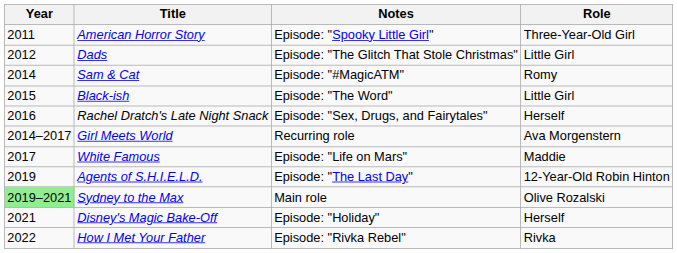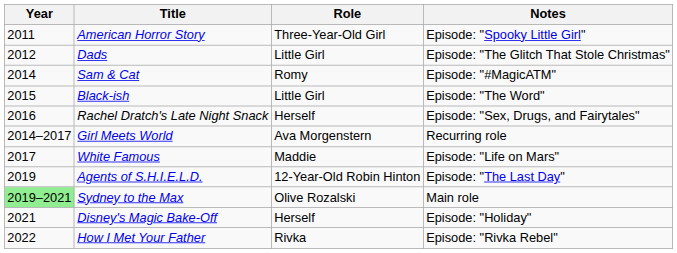columns swapped: Role <-> Notes
